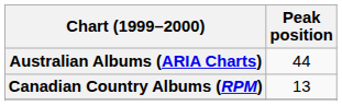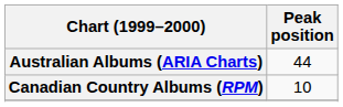Canadian Country Albums (RPM) | Peak position: 13 -> 10
